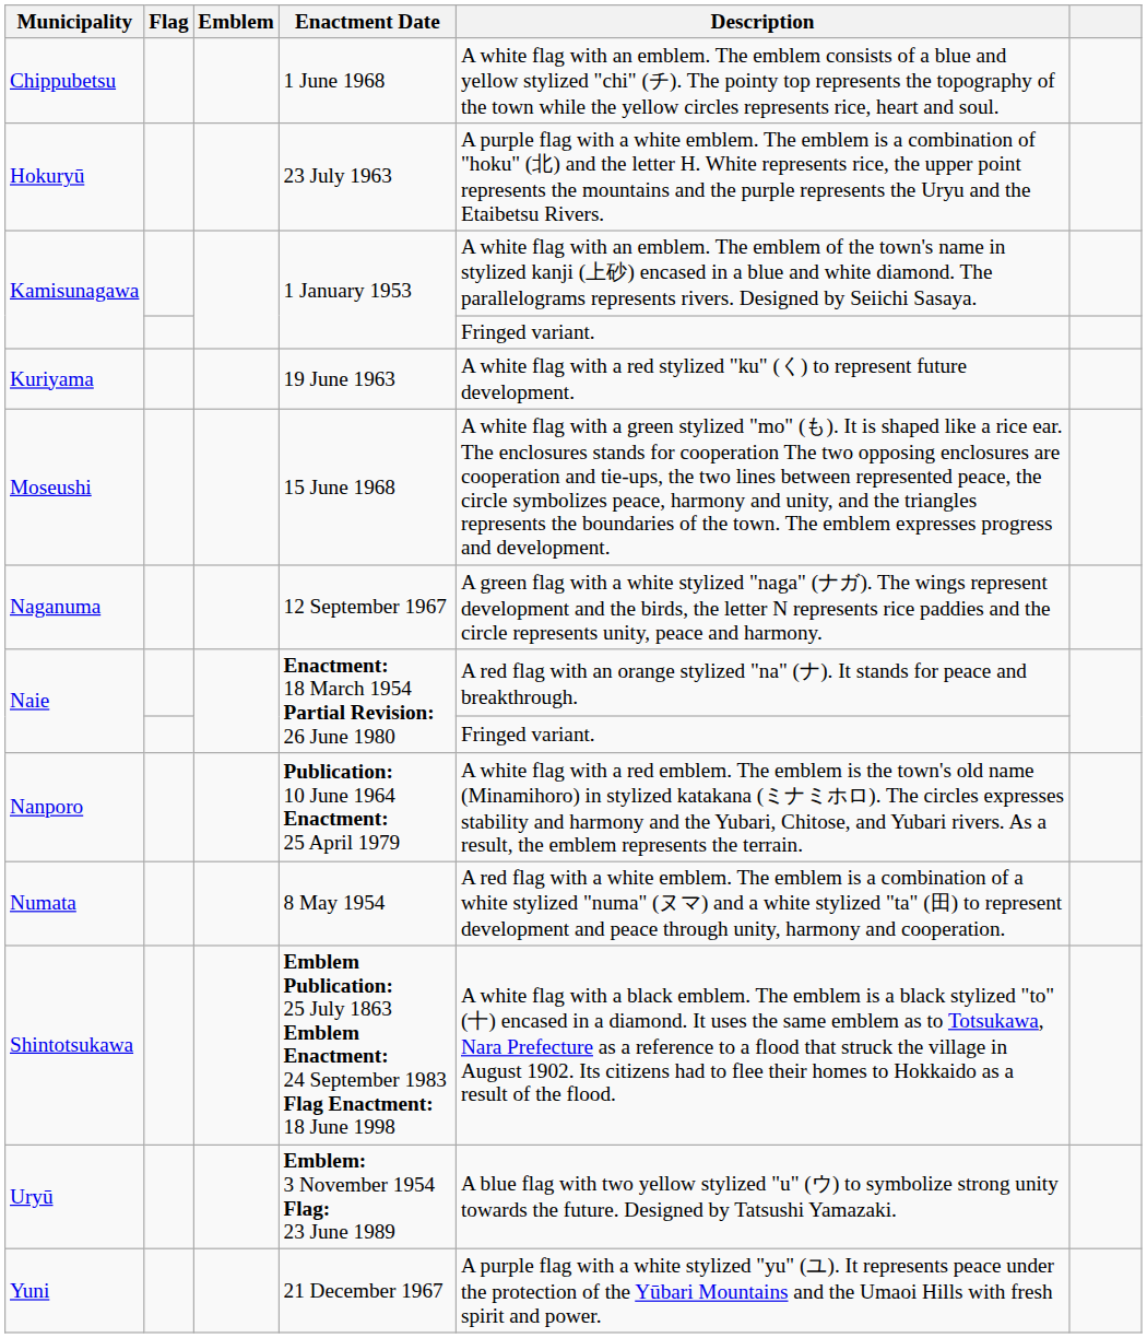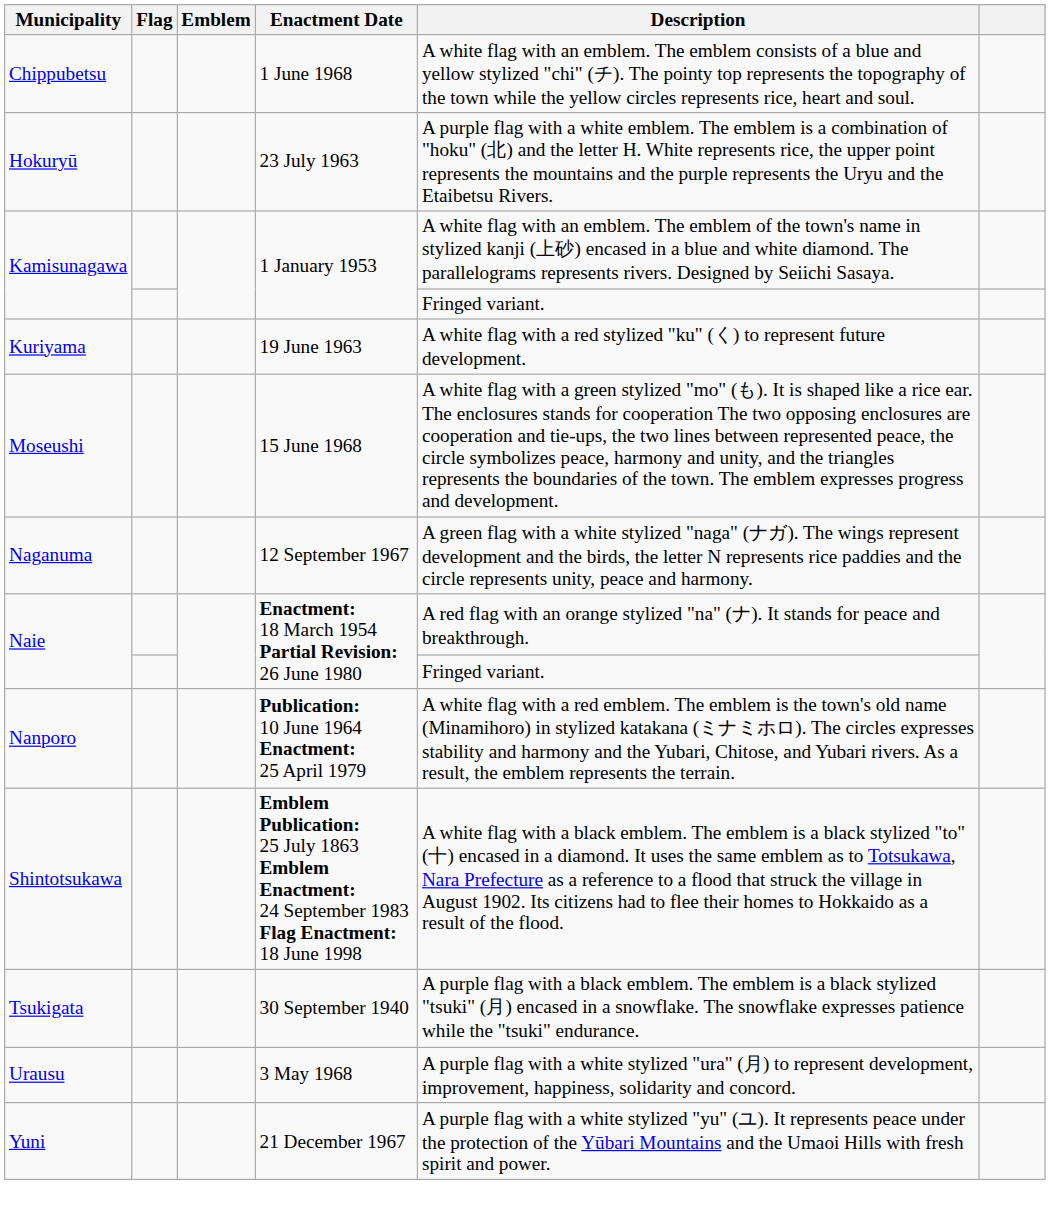- row: Numata | 8 May 1954 | A red flag with a white emblem. The emblem is a combination of a white stylized "numa" (ヌマ) and a white stylized "ta" (田) to represent development and peace through unity, harmony and cooperation.
+ row: Tsukigata | 30 September 1940 | A purple flag with a black emblem. The emblem is a black stylized "tsuki" (月) encased in a snowflake. The snowflake expresses patience while the "tsuki" endurance.
+ row: Urausu | 3 May 1968 | A purple flag with a white stylized "ura" (月) to represent development, improvement, happiness, solidarity and concord.
- row: Uryū | Emblem: 3 November 1954 Flag: 23 June 1989 | A blue flag with two yellow stylized "u" (ウ) to symbolize strong unity towards the future. Designed by Tatsushi Yamazaki.
